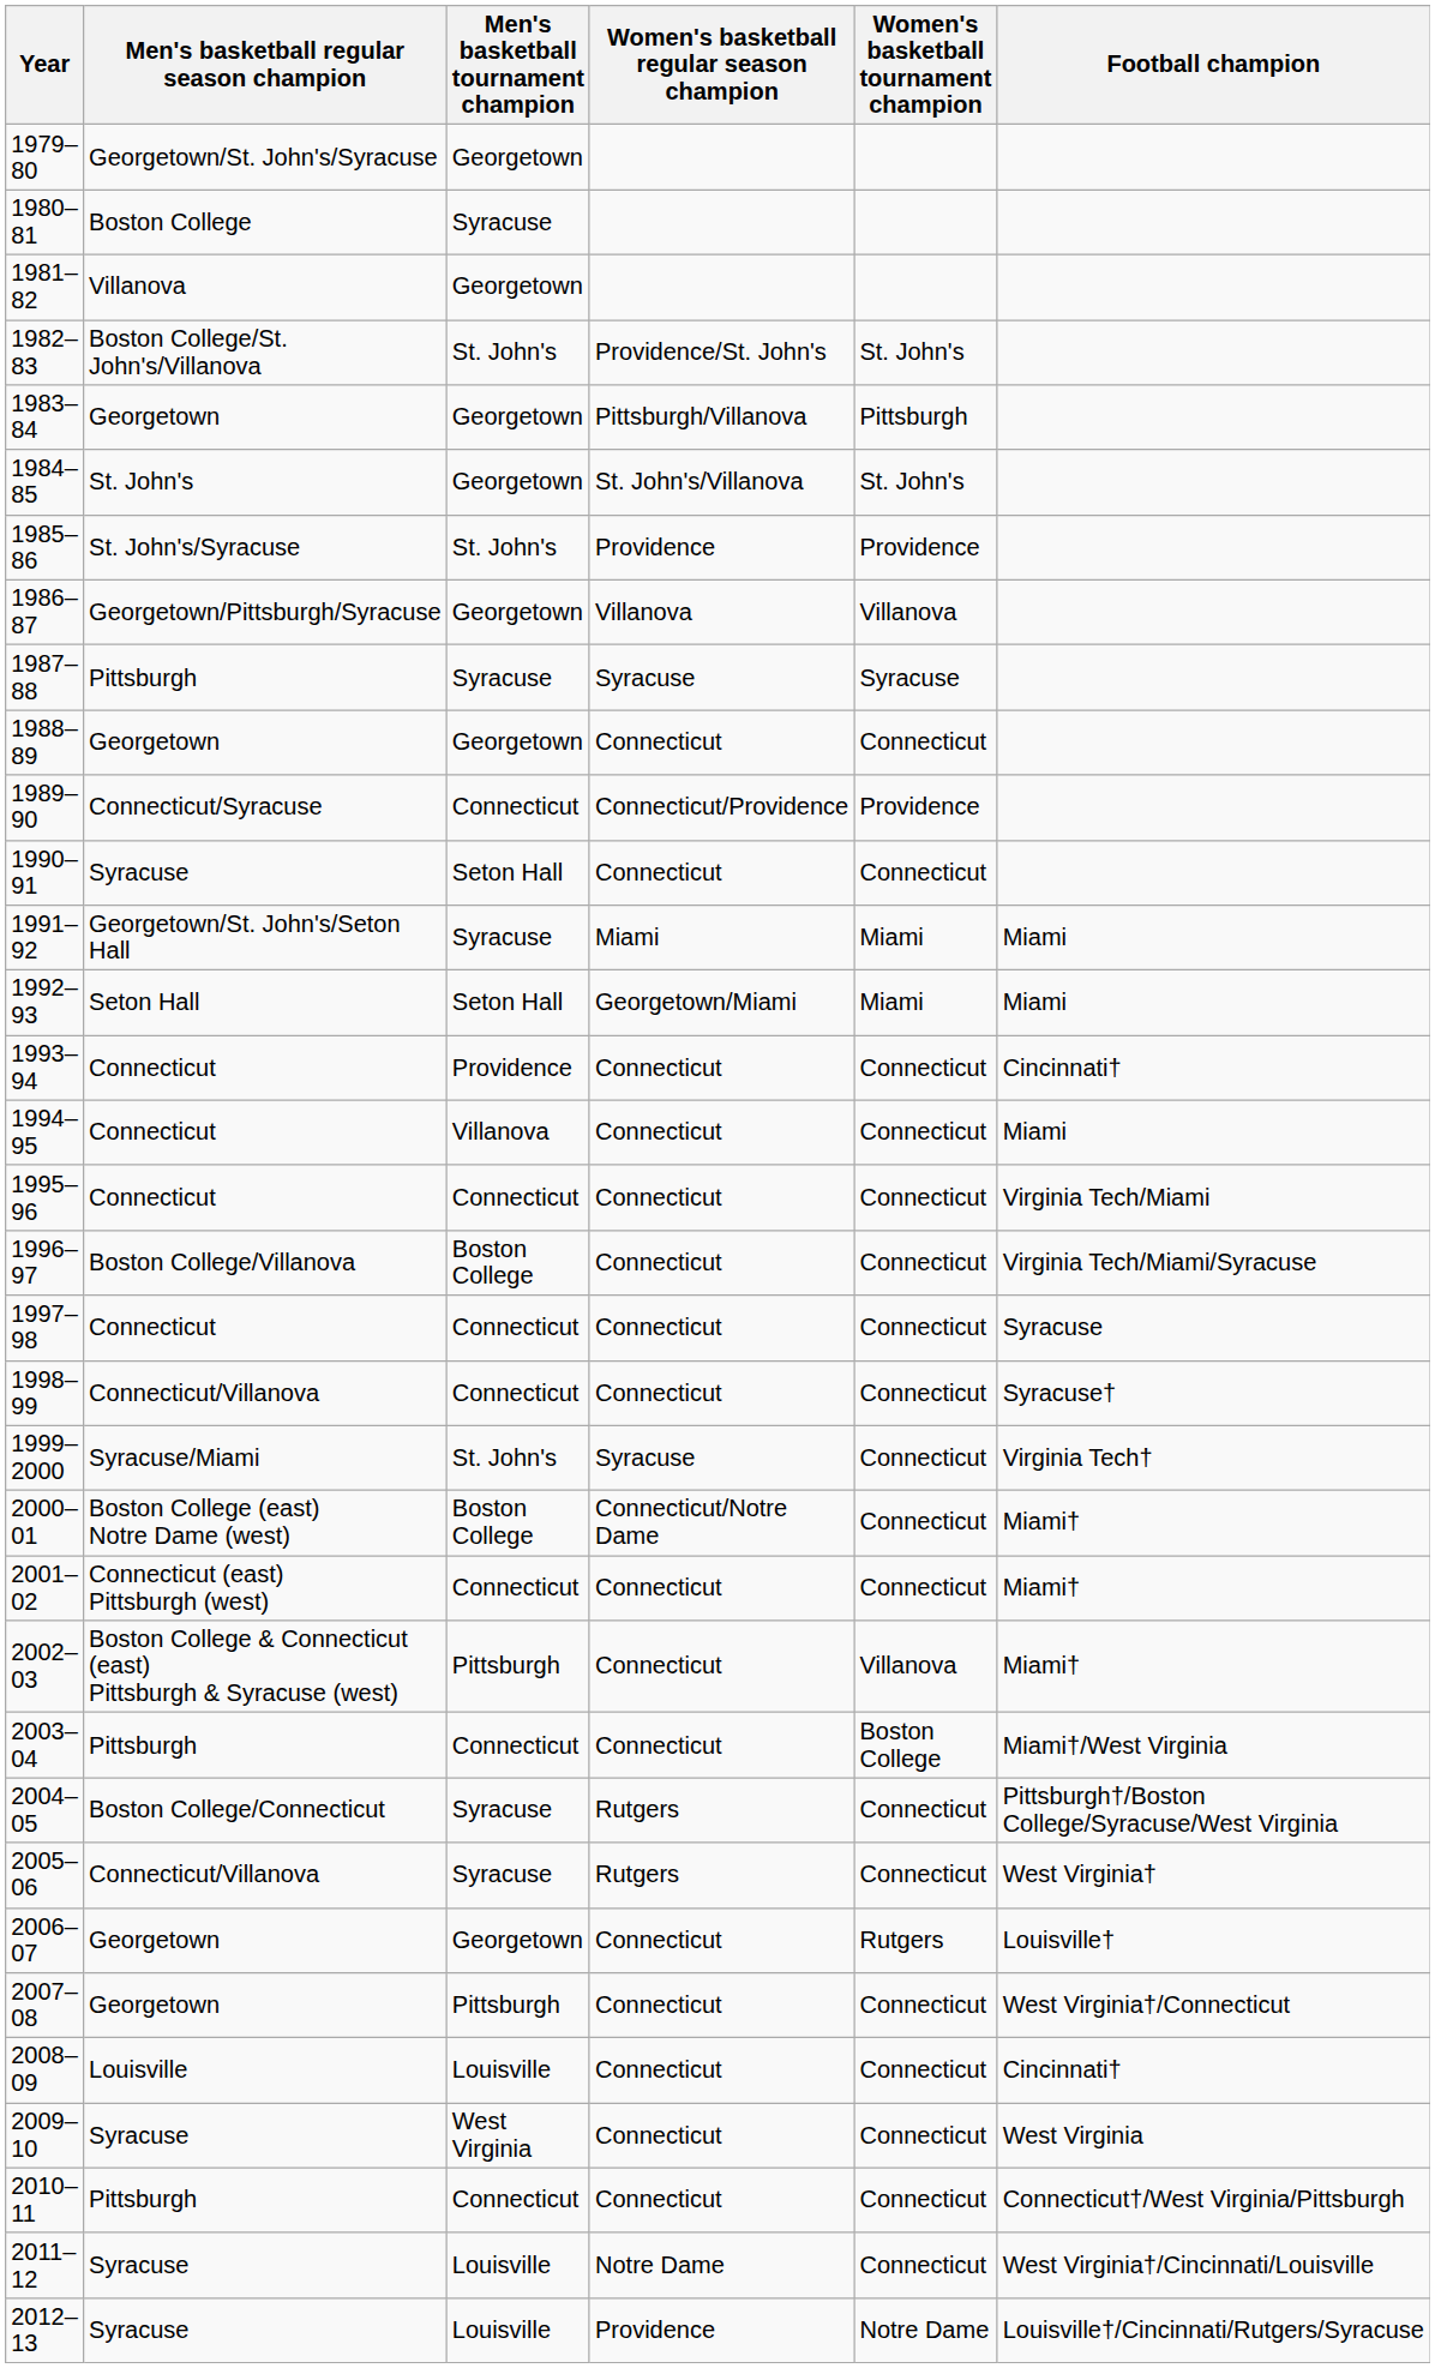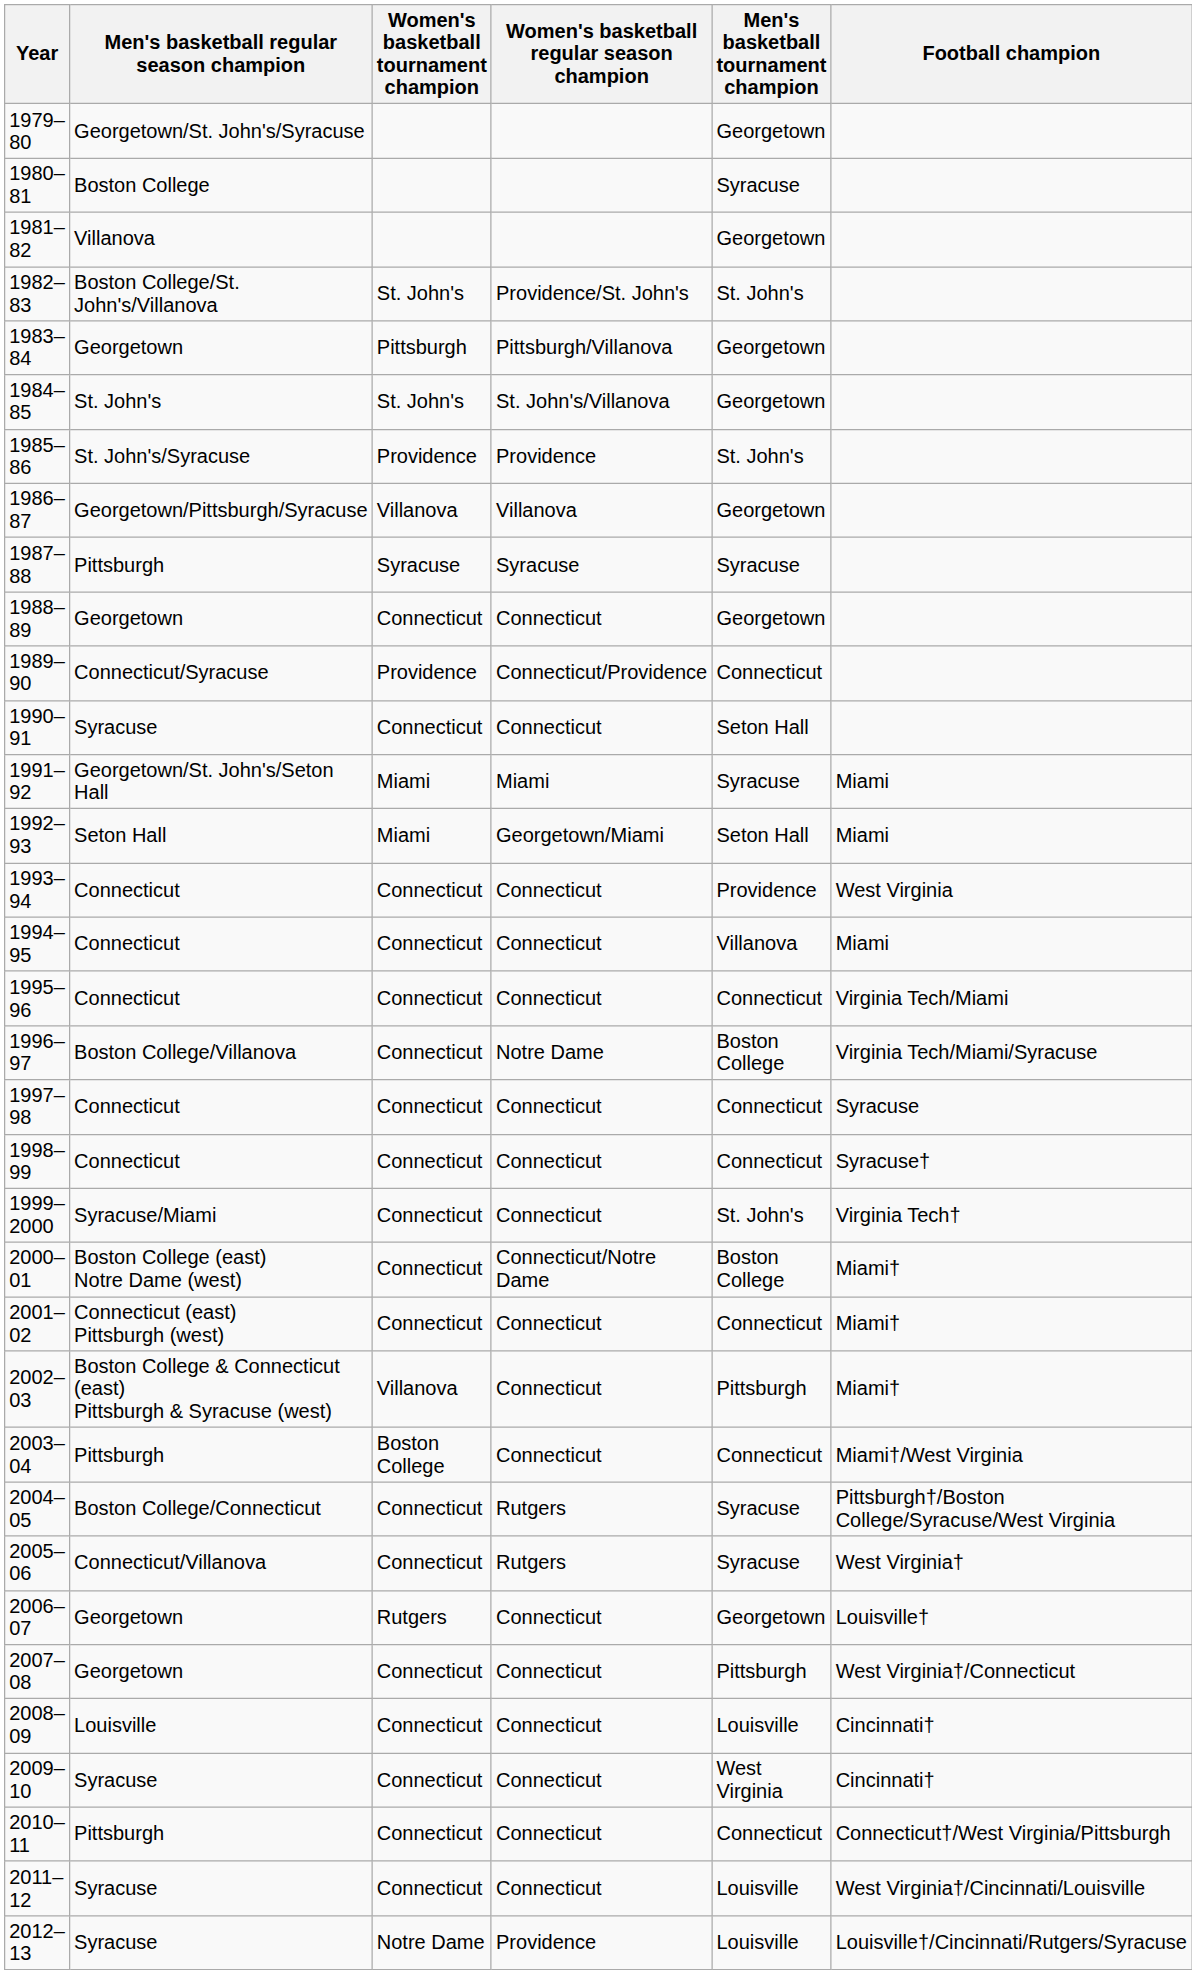columns swapped: Men's basketball tournament champion <-> Women's basketball tournament champion
1993–94 | Football champion: Cincinnati† -> West Virginia
1996–97 | Women's basketball regular season champion: Connecticut -> Notre Dame
1998–99 | Men's basketball regular season champion: Connecticut/Villanova -> Connecticut
1999–2000 | Women's basketball regular season champion: Syracuse -> Connecticut
2009–10 | Football champion: West Virginia -> Cincinnati†
2011–12 | Women's basketball regular season champion: Notre Dame -> Connecticut
